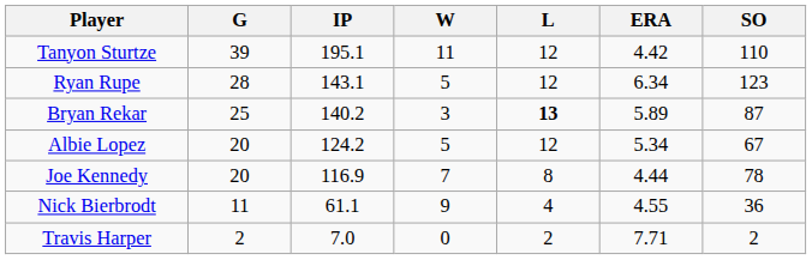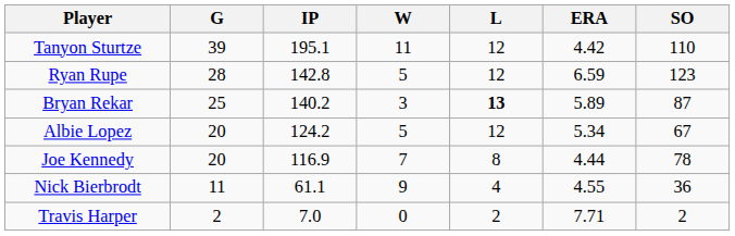Ryan Rupe | IP: 143.1 -> 142.8
Ryan Rupe | ERA: 6.34 -> 6.59
